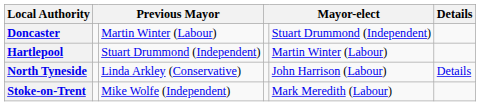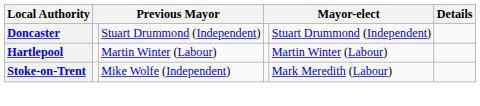Doncaster | column 3: Martin Winter (Labour) -> Stuart Drummond (Independent)
Hartlepool | column 3: Stuart Drummond (Independent) -> Martin Winter (Labour)
- row: North Tyneside | Linda Arkley (Conservative) | John Harrison (Labour) | Details
